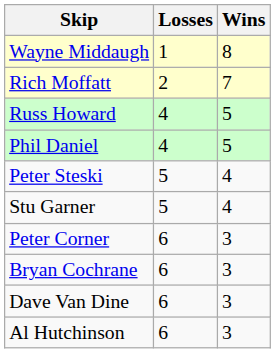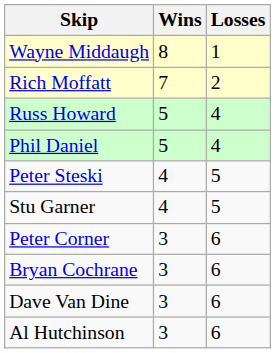columns swapped: Wins <-> Losses
